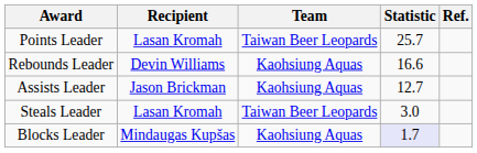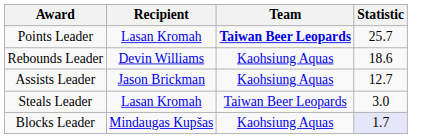- column: Ref.
Points Leader | Team: normal -> bold
Rebounds Leader | Statistic: 16.6 -> 18.6
